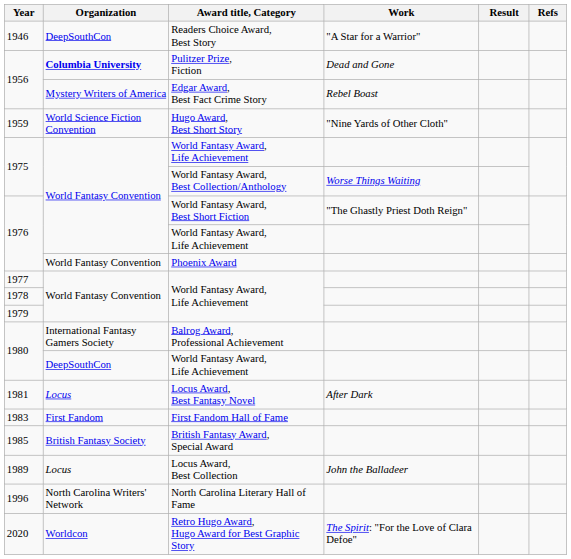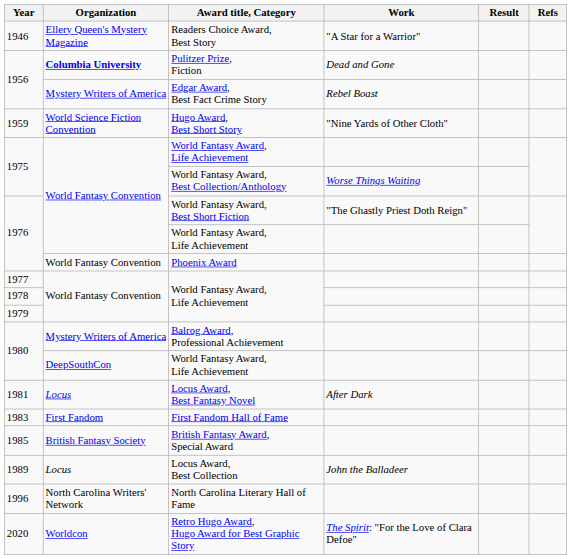1946 | Organization: DeepSouthCon -> Ellery Queen's Mystery Magazine
1980 / Balrog Award, Professional Achievement | Organization: International Fantasy Gamers Society -> Mystery Writers of America
